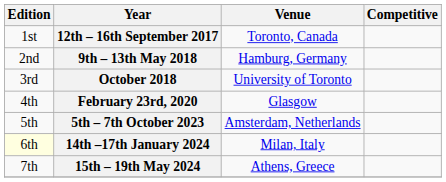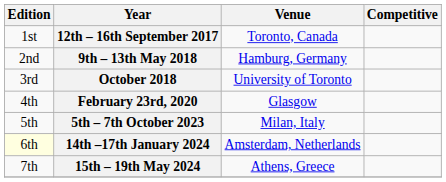5th – 7th October 2023 | Venue: Amsterdam, Netherlands -> Milan, Italy
14th –17th January 2024 | Venue: Milan, Italy -> Amsterdam, Netherlands
